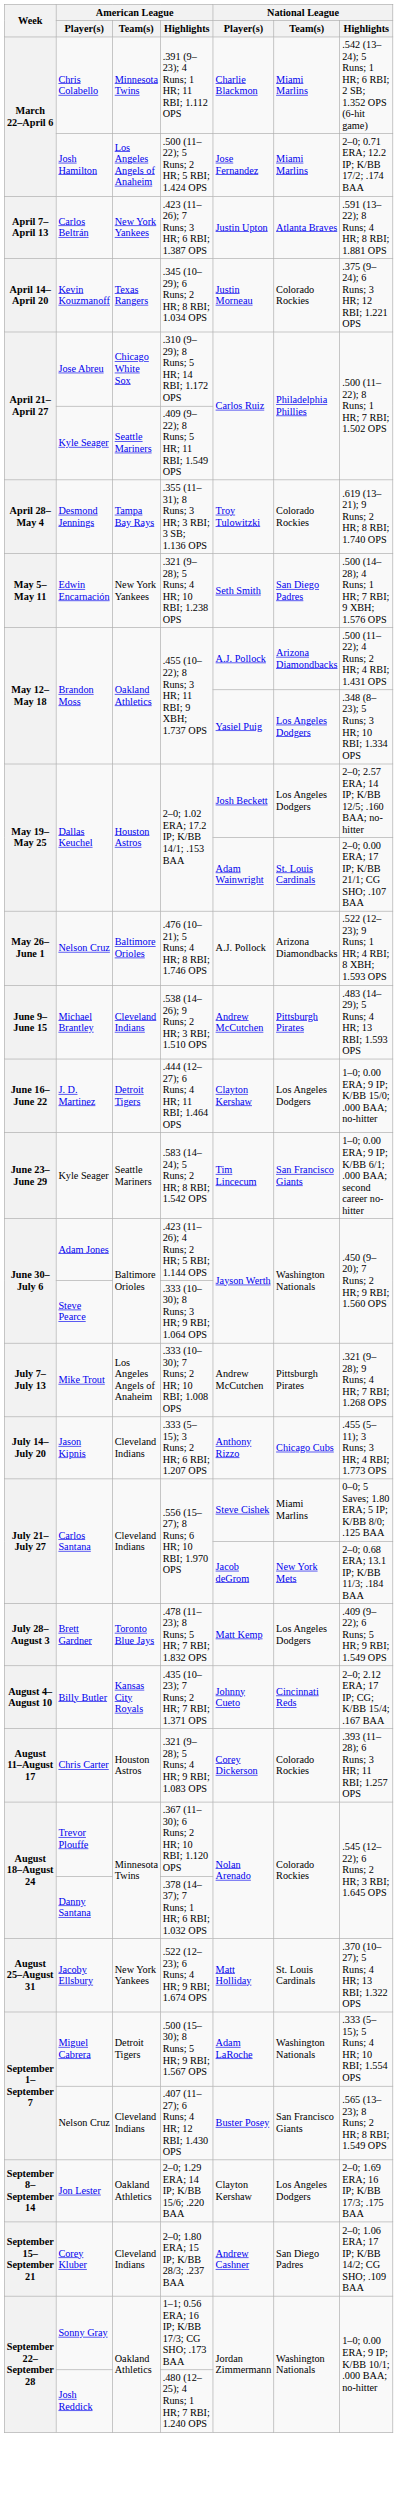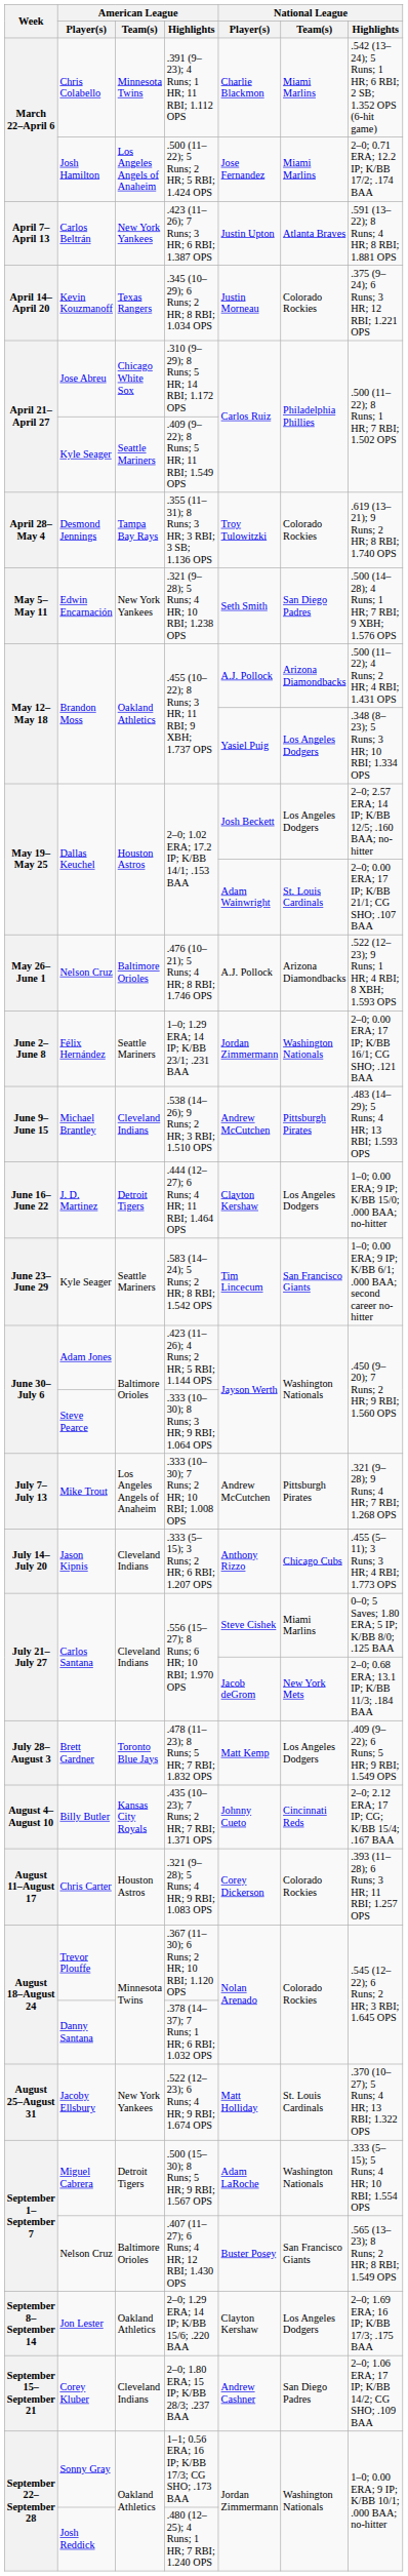+ row: June 2–June 8 | Félix Hernández | Seattle Mariners | 1–0; 1.29 ERA; 14 IP; K/BB 23/1; .231 BAA | Jordan Zimmermann | Washington Nationals | 2–0; 0.00 ERA; 17 IP; K/BB 16/1; CG SHO; .121 BAA
.407 (11–27); 6 Runs; 4 HR; 12 RBI; 1.430 OPS | American League / Team(s): Cleveland Indians -> Baltimore Orioles
